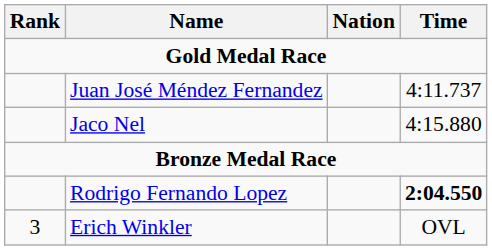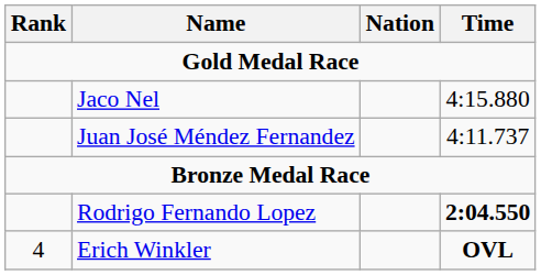rows swapped: Juan José Méndez Fernandez <-> Jaco Nel
Erich Winkler | Rank: 3 -> 4
Erich Winkler | Time: normal -> bold
